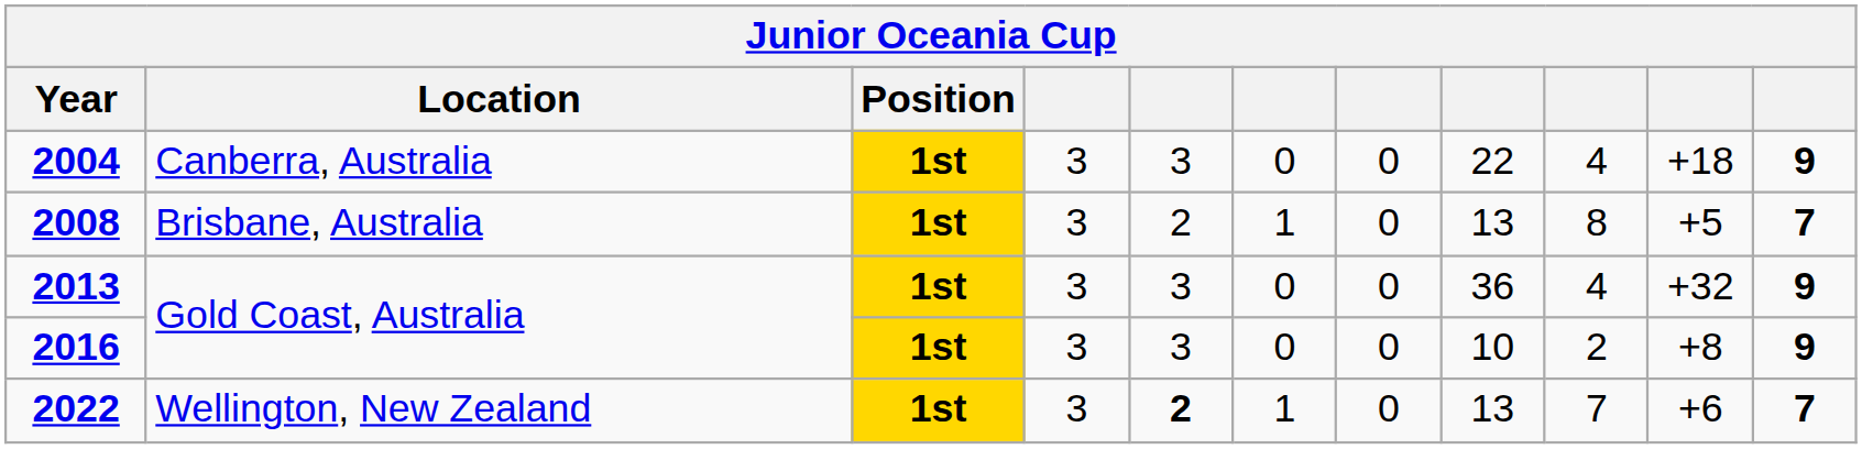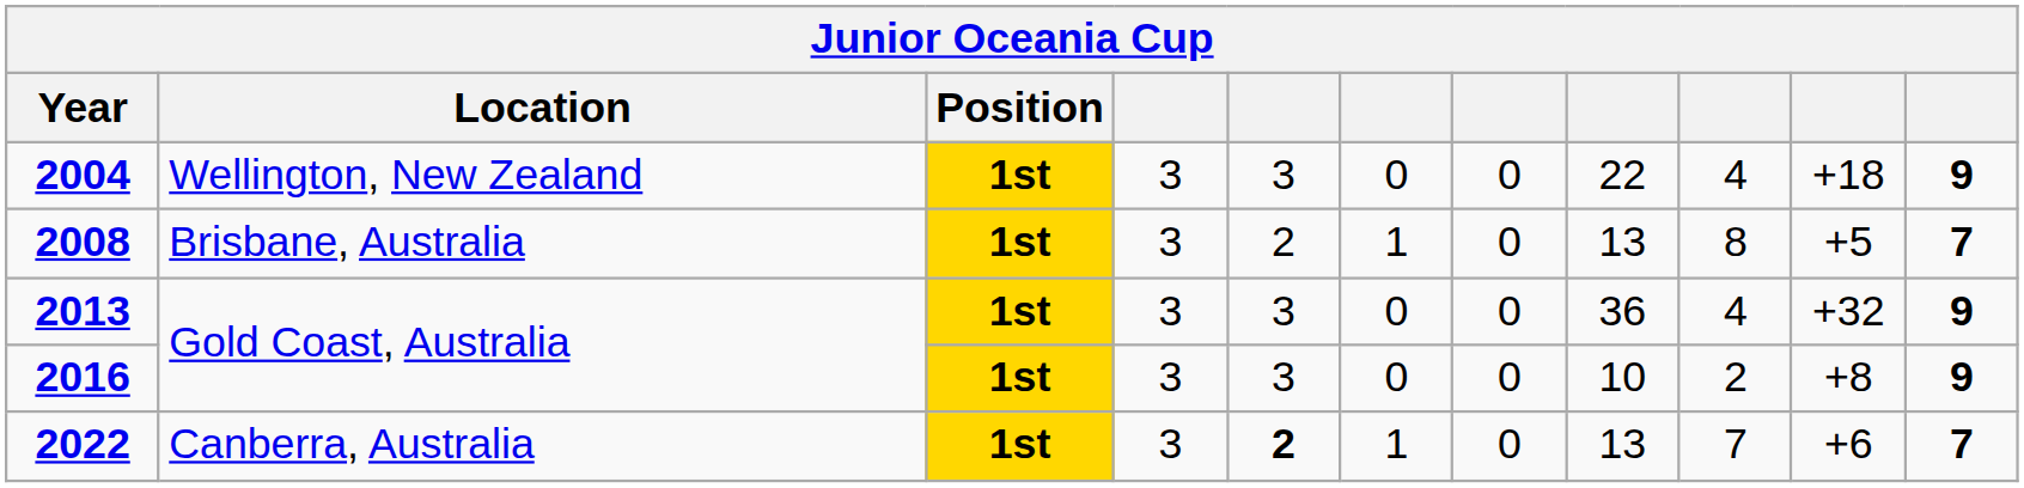2004 | Location: Canberra, Australia -> Wellington, New Zealand
2022 | Location: Wellington, New Zealand -> Canberra, Australia
